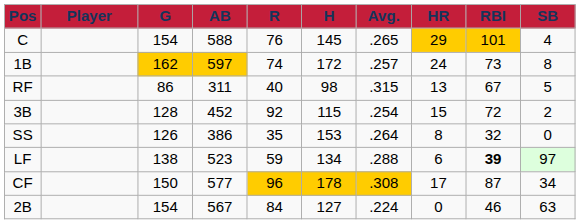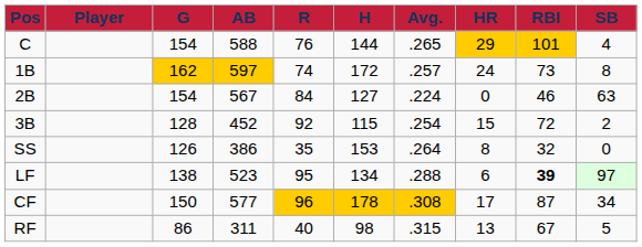C | H: 145 -> 144
rows swapped: 2B <-> RF
LF | R: 59 -> 95
